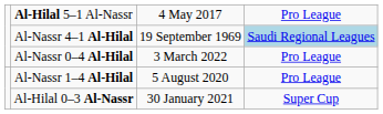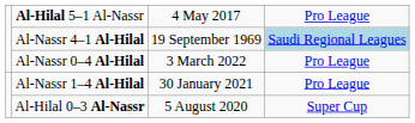Al-Nassr 1–4 Al-Hilal | column 3: 5 August 2020 -> 30 January 2021
Al-Hilal 0–3 Al-Nassr | column 3: 30 January 2021 -> 5 August 2020
